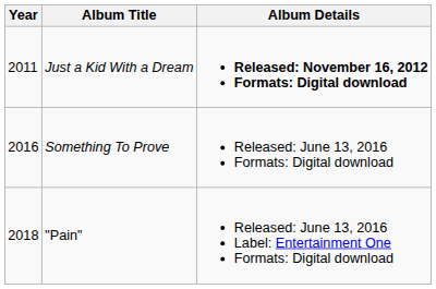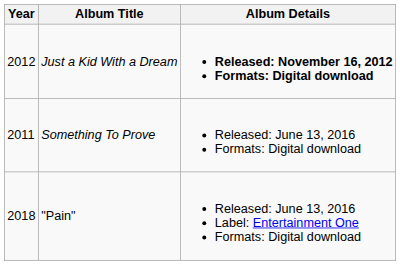Just a Kid With a Dream | Year: 2011 -> 2012
Something To Prove | Year: 2016 -> 2011
